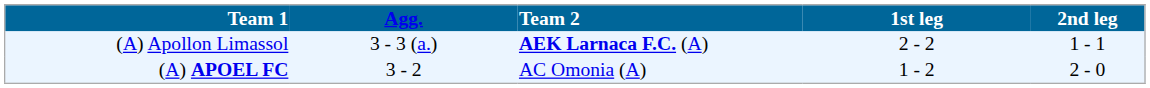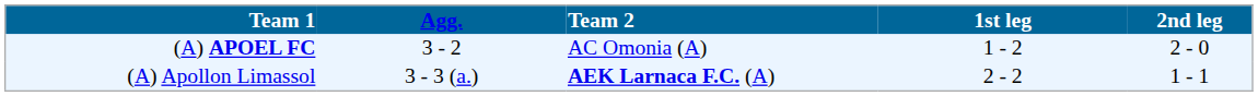rows swapped: (A) APOEL FC <-> (A) Apollon Limassol
